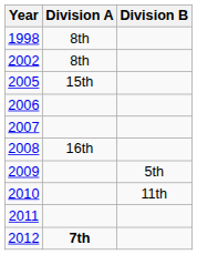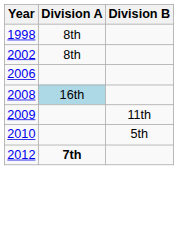- row: 2005 | 15th
- row: 2007
2008 | Division A: no background -> lightblue background
2009 | Division B: 5th -> 11th
2010 | Division B: 11th -> 5th
- row: 2011
